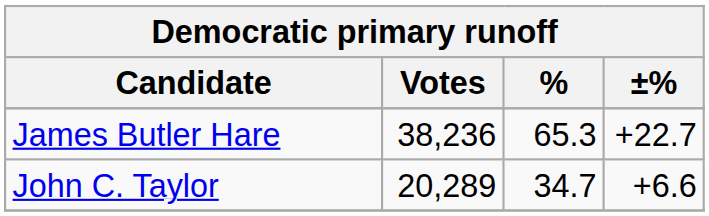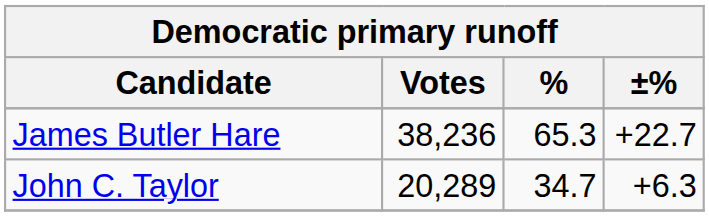John C. Taylor | ±%: +6.6 -> +6.3
